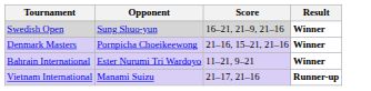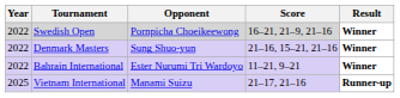+ column: Year | 2022 | 2022 | 2022 | 2025
Swedish Open | Opponent: Sung Shuo-yun -> Pornpicha Choeikeewong
Denmark Masters | Opponent: Pornpicha Choeikeewong -> Sung Shuo-yun
